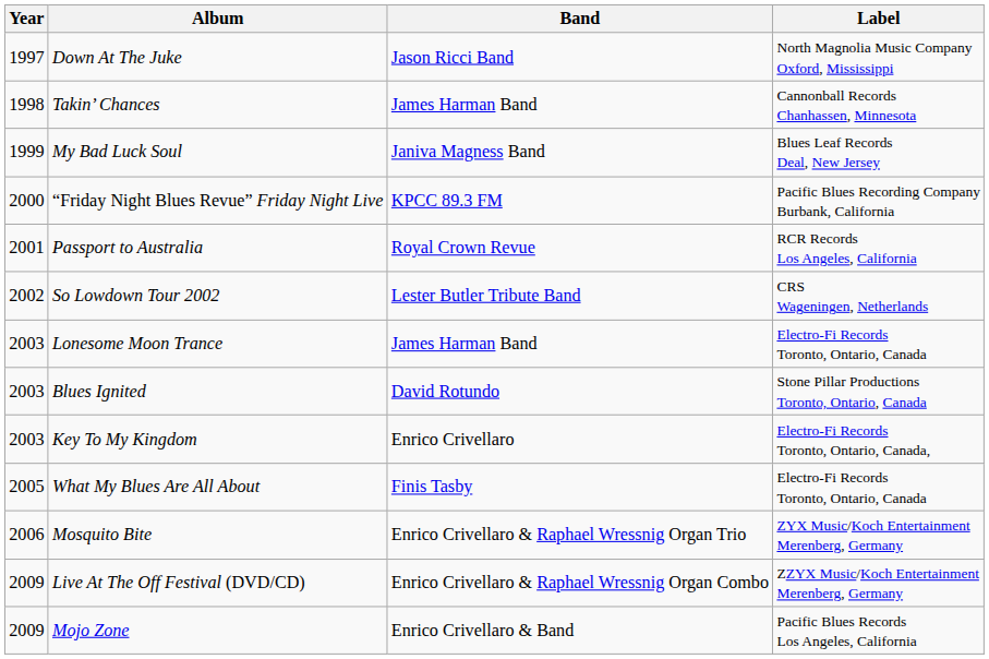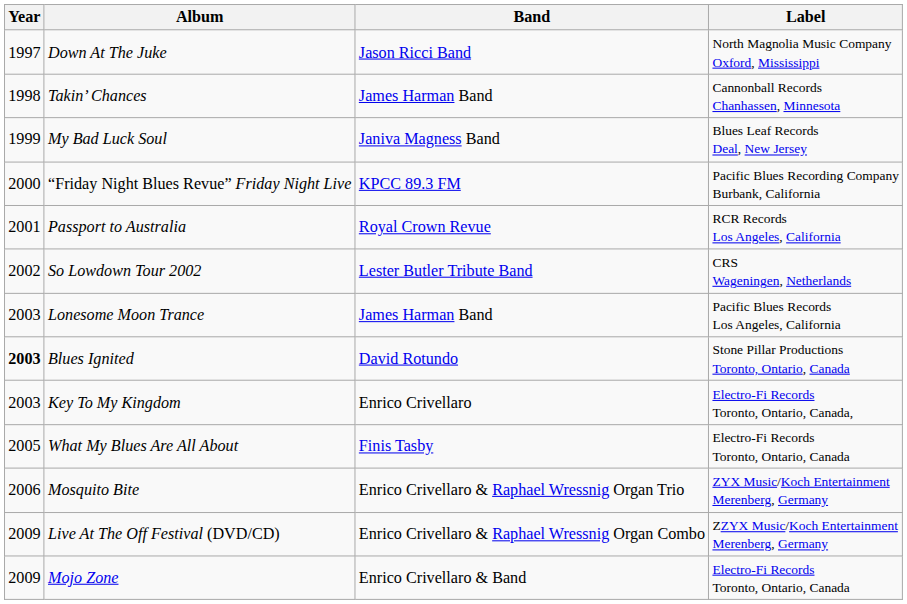Lonesome Moon Trance | Label: Electro-Fi Records Toronto, Ontario, Canada -> Pacific Blues Records Los Angeles, California
Blues Ignited | Year: normal -> bold
Mojo Zone | Label: Pacific Blues Records Los Angeles, California -> Electro-Fi Records Toronto, Ontario, Canada
